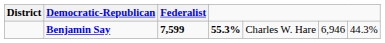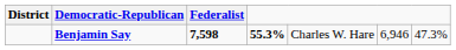Benjamin Say | Federalist: 7,599 -> 7,598
Benjamin Say | column 7: 44.3% -> 47.3%
